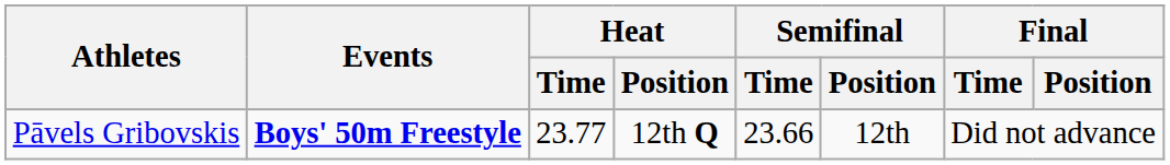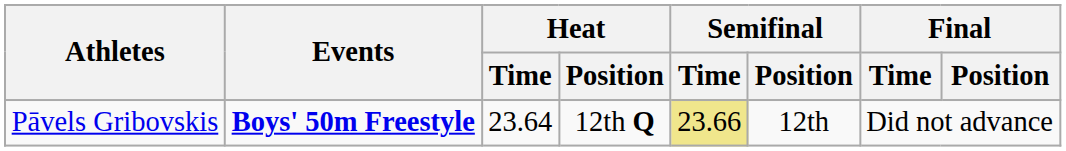Pāvels Gribovskis | Heat / Time: 23.77 -> 23.64
Pāvels Gribovskis | Semifinal / Time: no background -> khaki background
